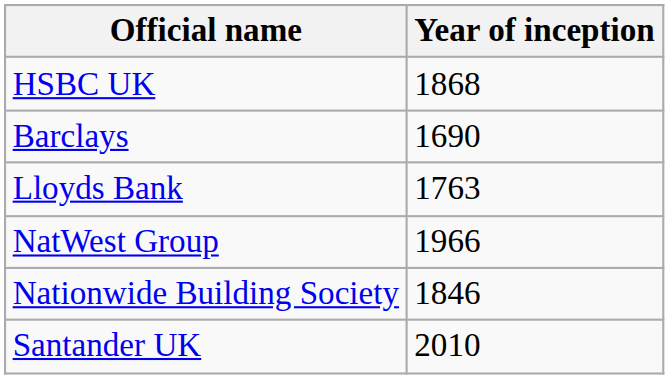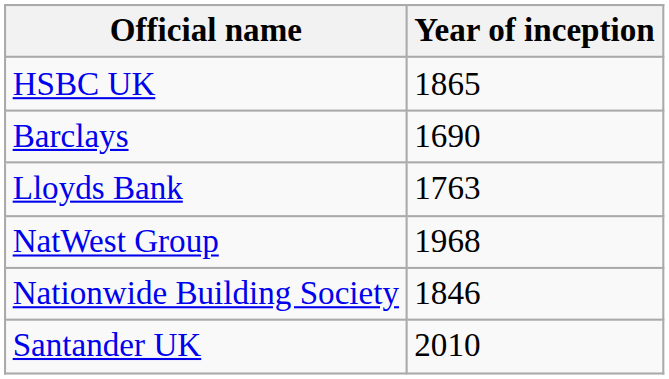HSBC UK | Year of inception: 1868 -> 1865
NatWest Group | Year of inception: 1966 -> 1968
